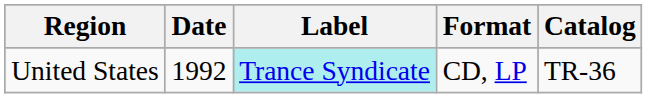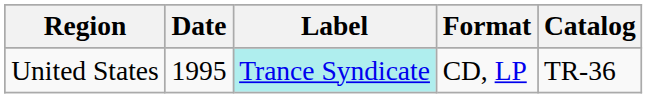United States | Date: 1992 -> 1995
